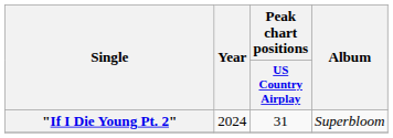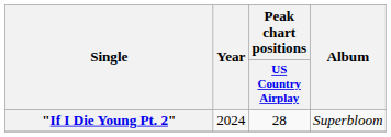"If I Die Young Pt. 2" | Peak chart positions / US Country Airplay: 31 -> 28
